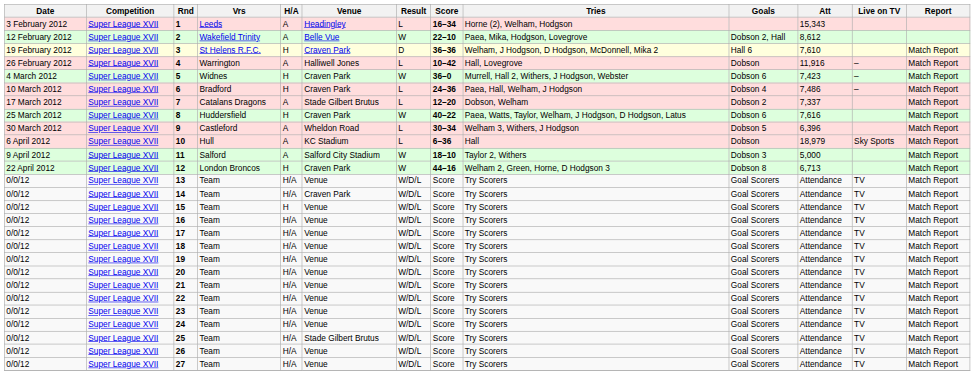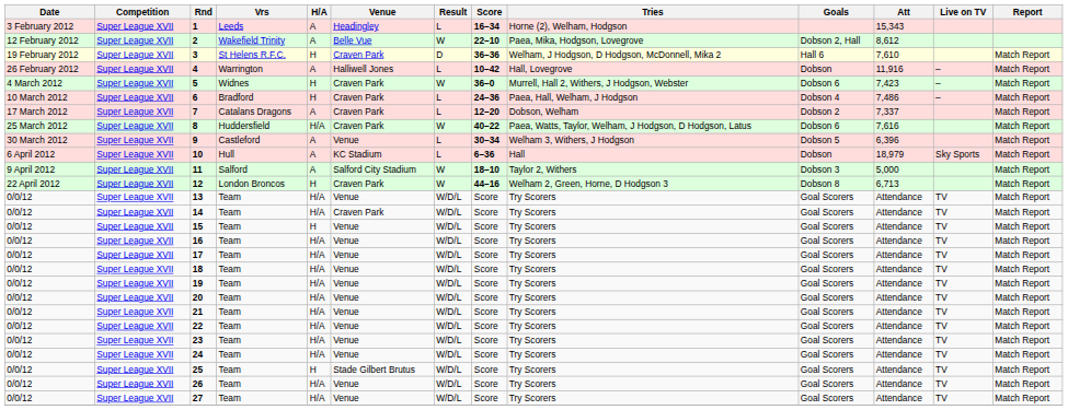7 | Venue: Stade Gilbert Brutus -> Craven Park
8 | H/A: H -> H/A
9 | Venue: Wheldon Road -> Venue
25 | H/A: H/A -> H
